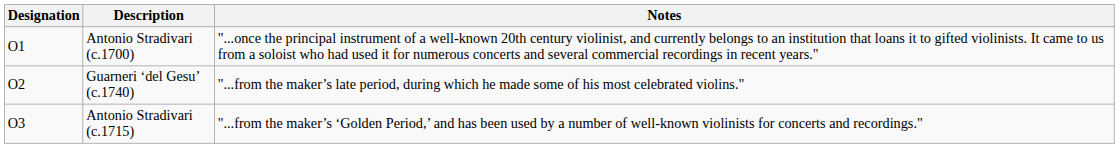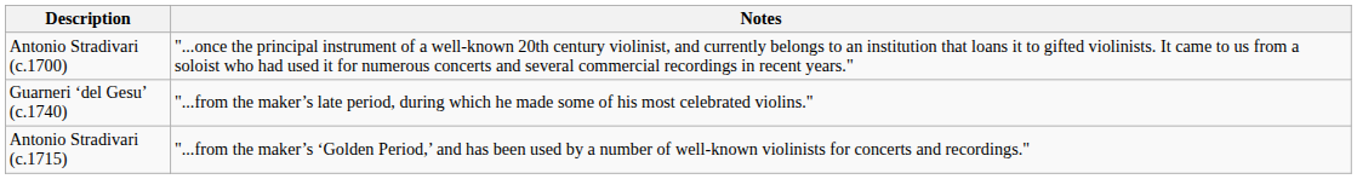- column: Designation | O1 | O2 | O3
